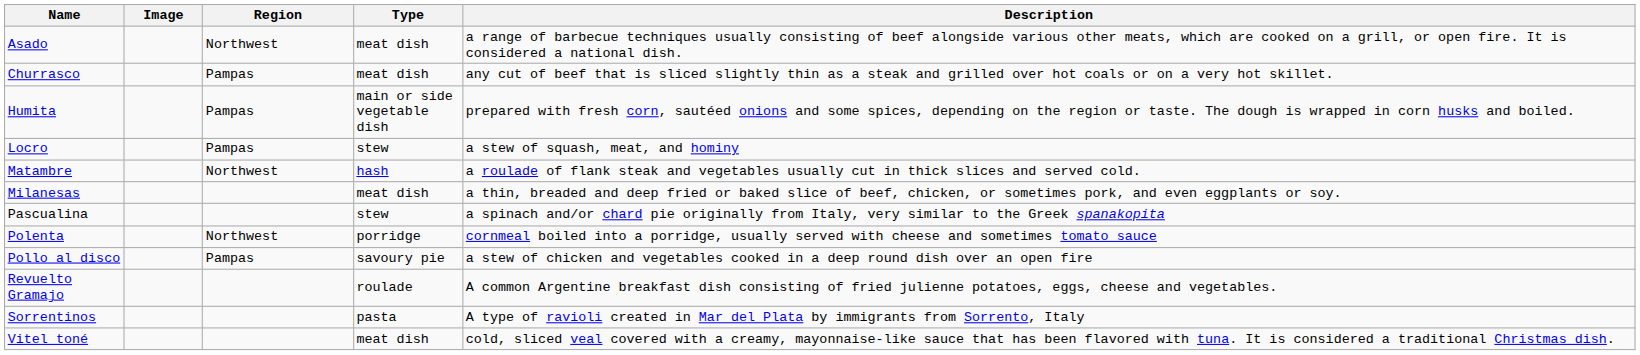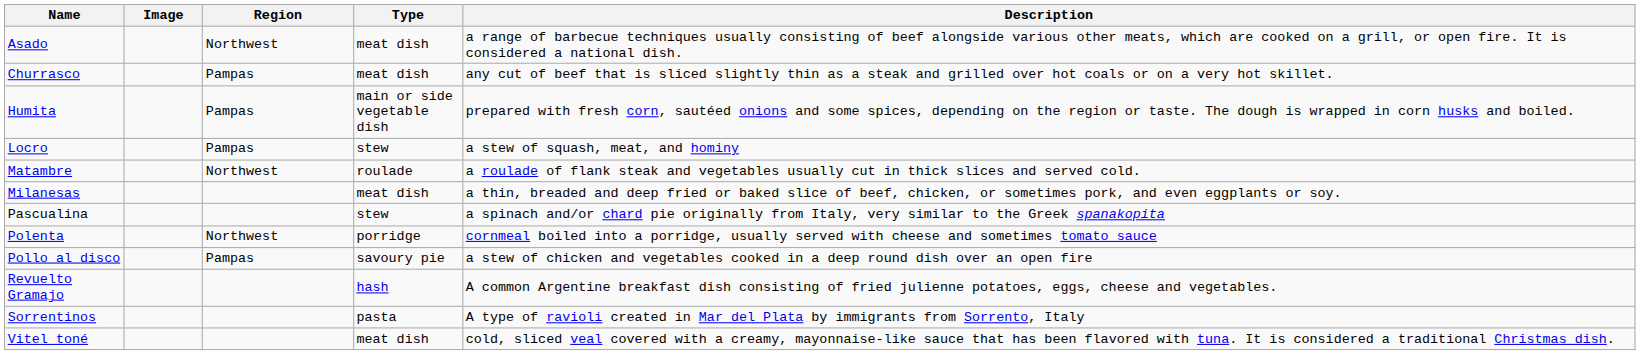Matambre | Type: hash -> roulade
Revuelto Gramajo | Type: roulade -> hash
